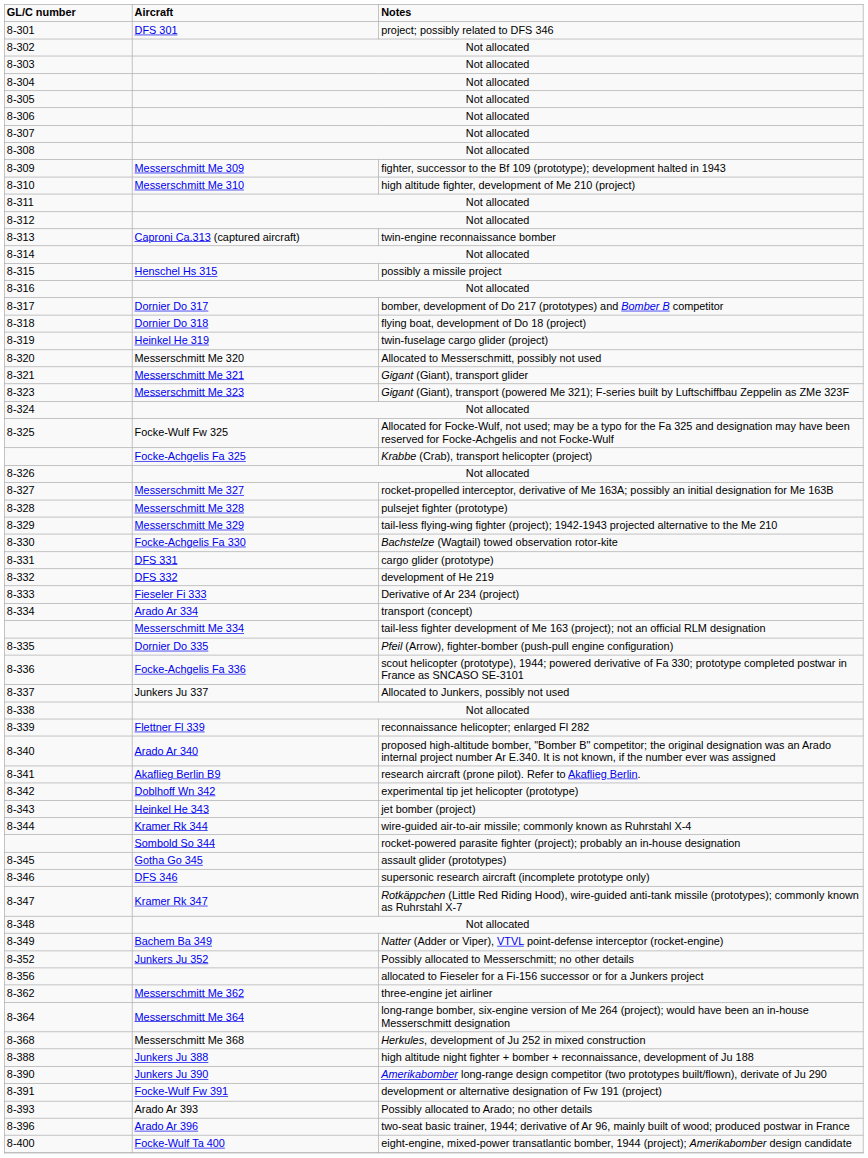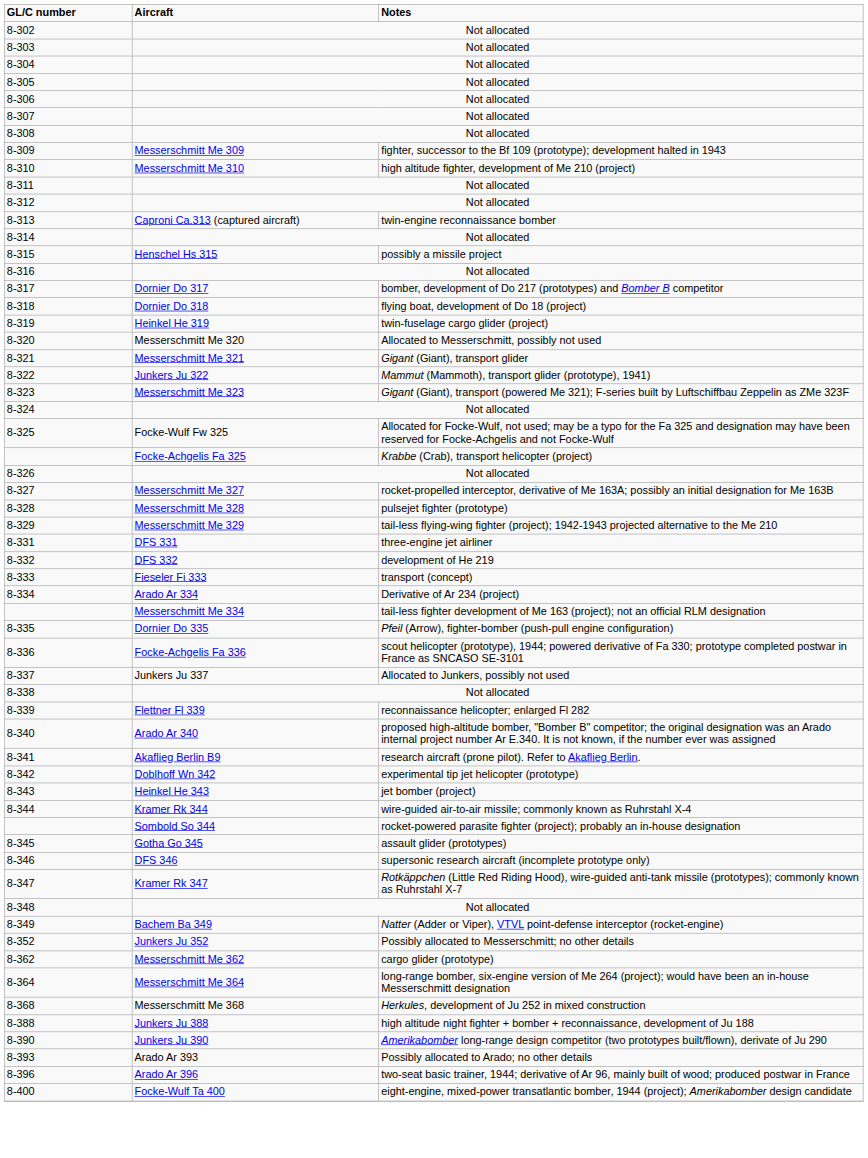- row: 8-301 | DFS 301 | project; possibly related to DFS 346
+ row: 8-322 | Junkers Ju 322 | Mammut (Mammoth), transport glider (prototype), 1941)
- row: 8-330 | Focke-Achgelis Fa 330 | Bachstelze (Wagtail) towed observation rotor-kite
8-331 | Notes: cargo glider (prototype) -> three-engine jet airliner
8-333 | Notes: Derivative of Ar 234 (project) -> transport (concept)
8-334 | Notes: transport (concept) -> Derivative of Ar 234 (project)
- row: 8-356 | allocated to Fieseler for a Fi-156 successor or for a Junkers project
8-362 | Notes: three-engine jet airliner -> cargo glider (prototype)
- row: 8-391 | Focke-Wulf Fw 391 | development or alternative designation of Fw 191 (project)
